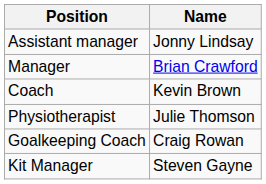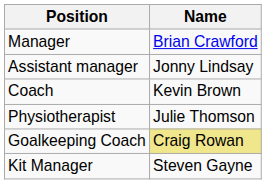rows swapped: Manager <-> Assistant manager
Goalkeeping Coach | Name: no background -> khaki background
